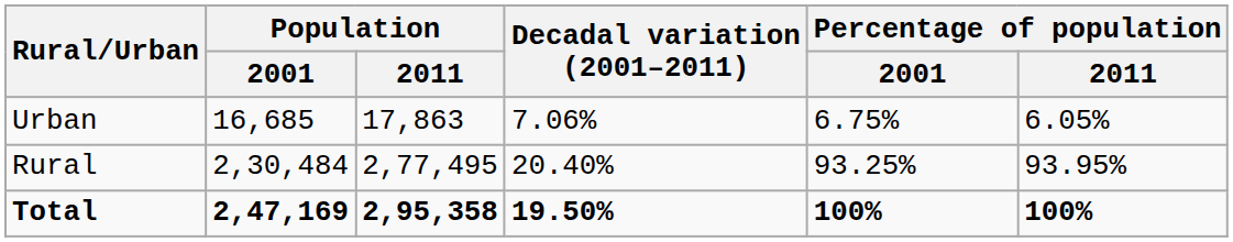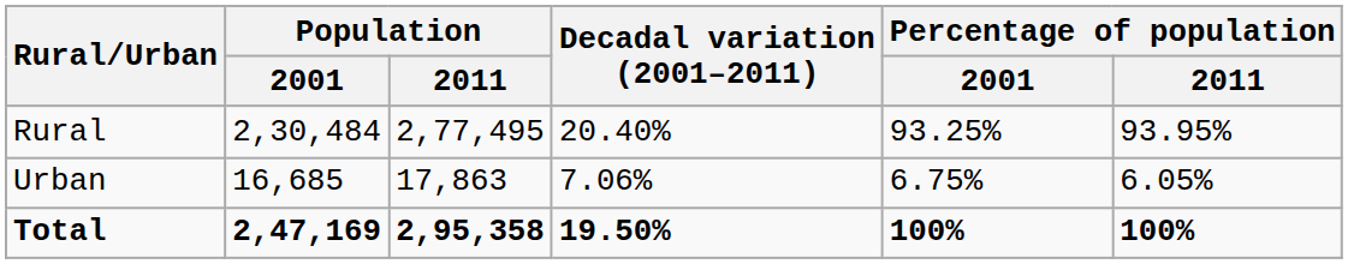rows swapped: Rural <-> Urban
